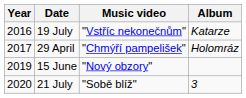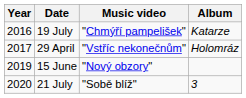19 July | Music video: "Vstříc nekonečnům" -> "Chmýří pampelišek"
29 April | Music video: "Chmýří pampelišek" -> "Vstříc nekonečnům"
